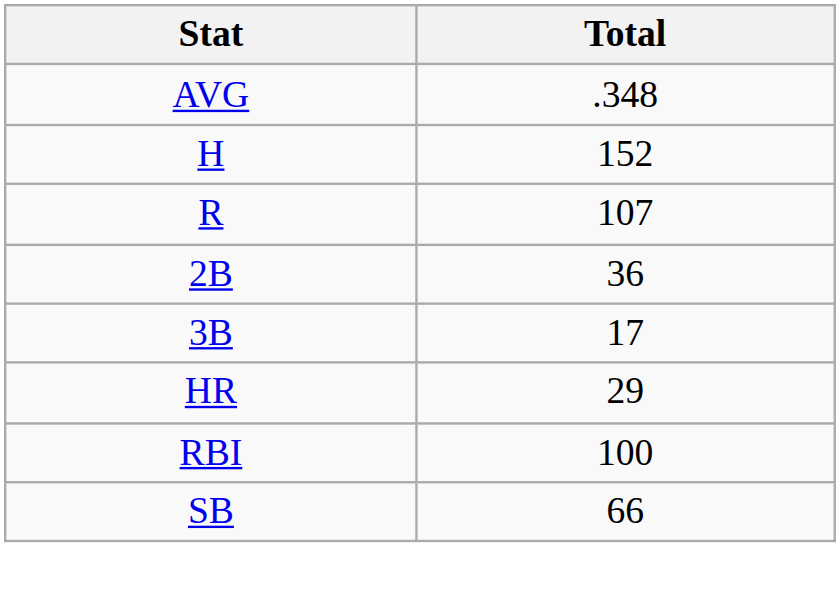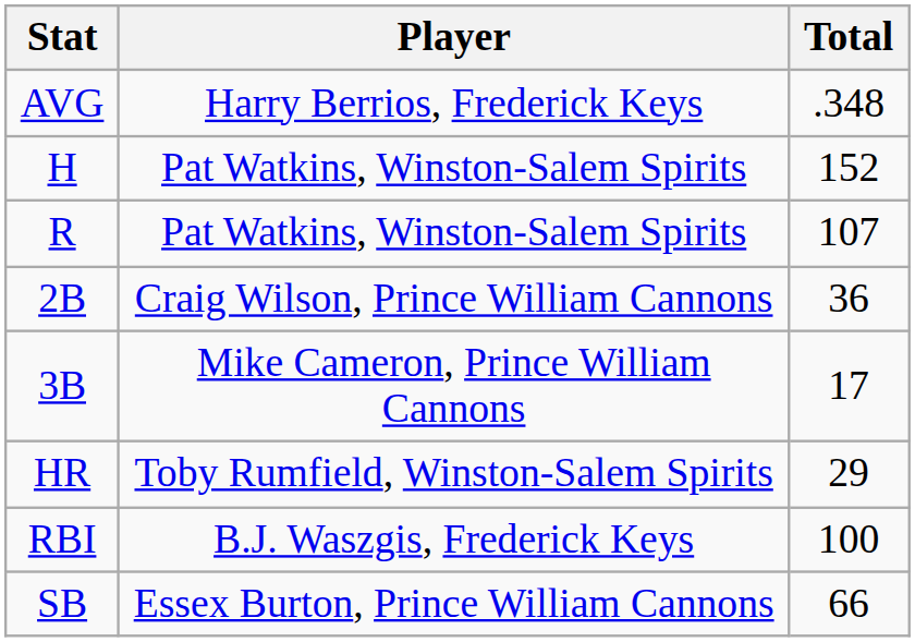+ column: Player | Harry Berrios, Frederick Keys | Pat Watkins, Winston-Salem Spirits | Pat Watkins, Winston-Salem Spirits | Craig Wilson, Prince William Cannons | Mike Cameron, Prince William Cannons | Toby Rumfield, Winston-Salem Spirits | B.J. Waszgis, Frederick Keys | Essex Burton, Prince William Cannons
